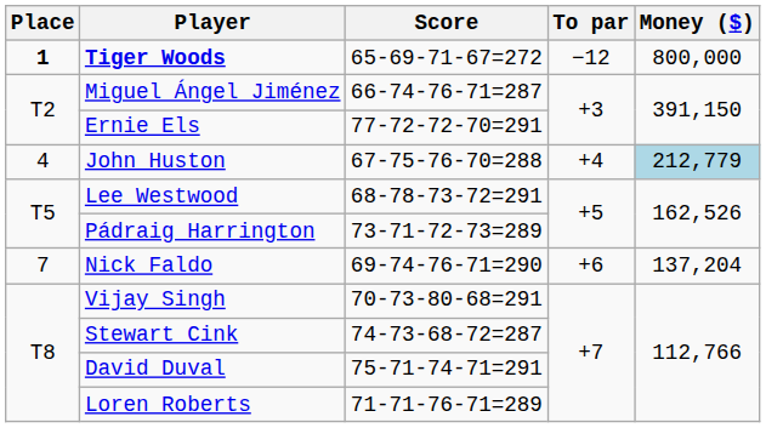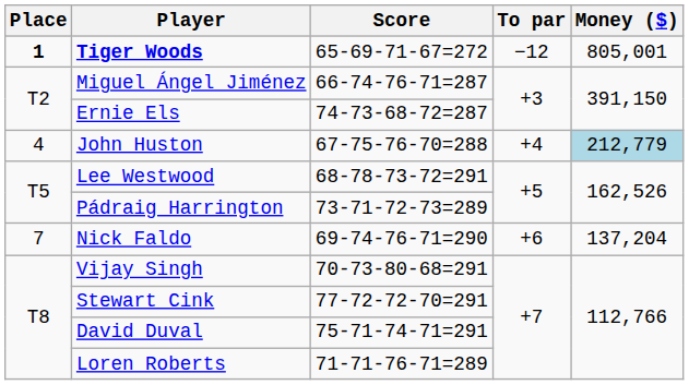Tiger Woods | Money ($): 800,000 -> 805,001
Ernie Els | Score: 77-72-72-70=291 -> 74-73-68-72=287
Stewart Cink | Score: 74-73-68-72=287 -> 77-72-72-70=291
